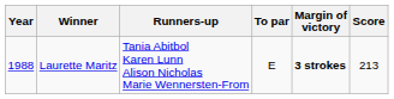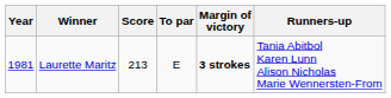columns swapped: Score <-> Runners-up
Laurette Maritz | Year: 1988 -> 1981
